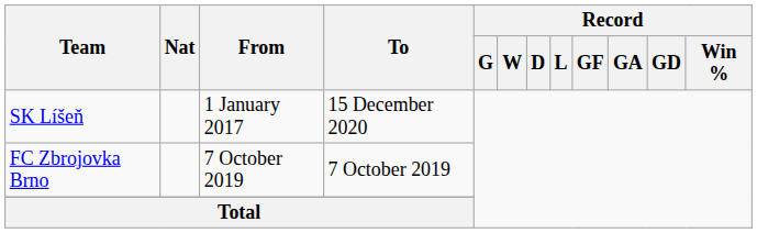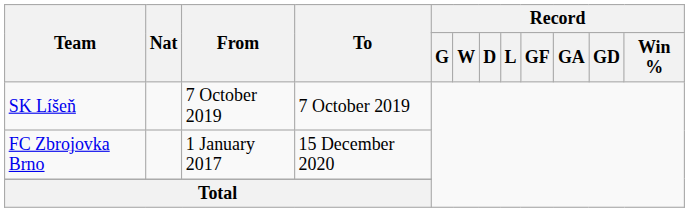SK Líšeň | From: 1 January 2017 -> 7 October 2019
SK Líšeň | To: 15 December 2020 -> 7 October 2019
FC Zbrojovka Brno | From: 7 October 2019 -> 1 January 2017
FC Zbrojovka Brno | To: 7 October 2019 -> 15 December 2020
